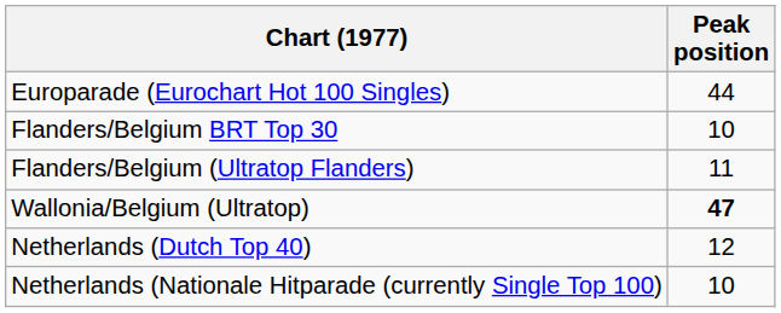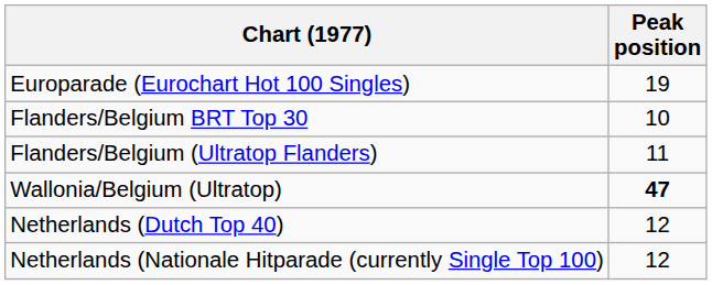Europarade (Eurochart Hot 100 Singles) | Peak position: 44 -> 19
Netherlands (Nationale Hitparade (currently Single Top 100) | Peak position: 10 -> 12
